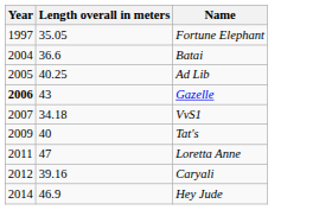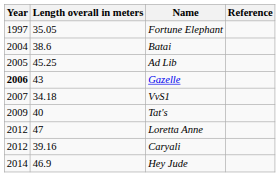+ column: Reference
Batai | Length overall in meters: 36.6 -> 38.6
Ad Lib | Length overall in meters: 40.25 -> 45.25
Loretta Anne | Year: 2011 -> 2012
